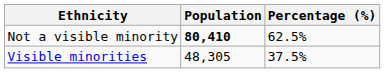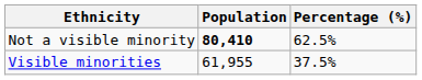Visible minorities | Population: 48,305 -> 61,955
